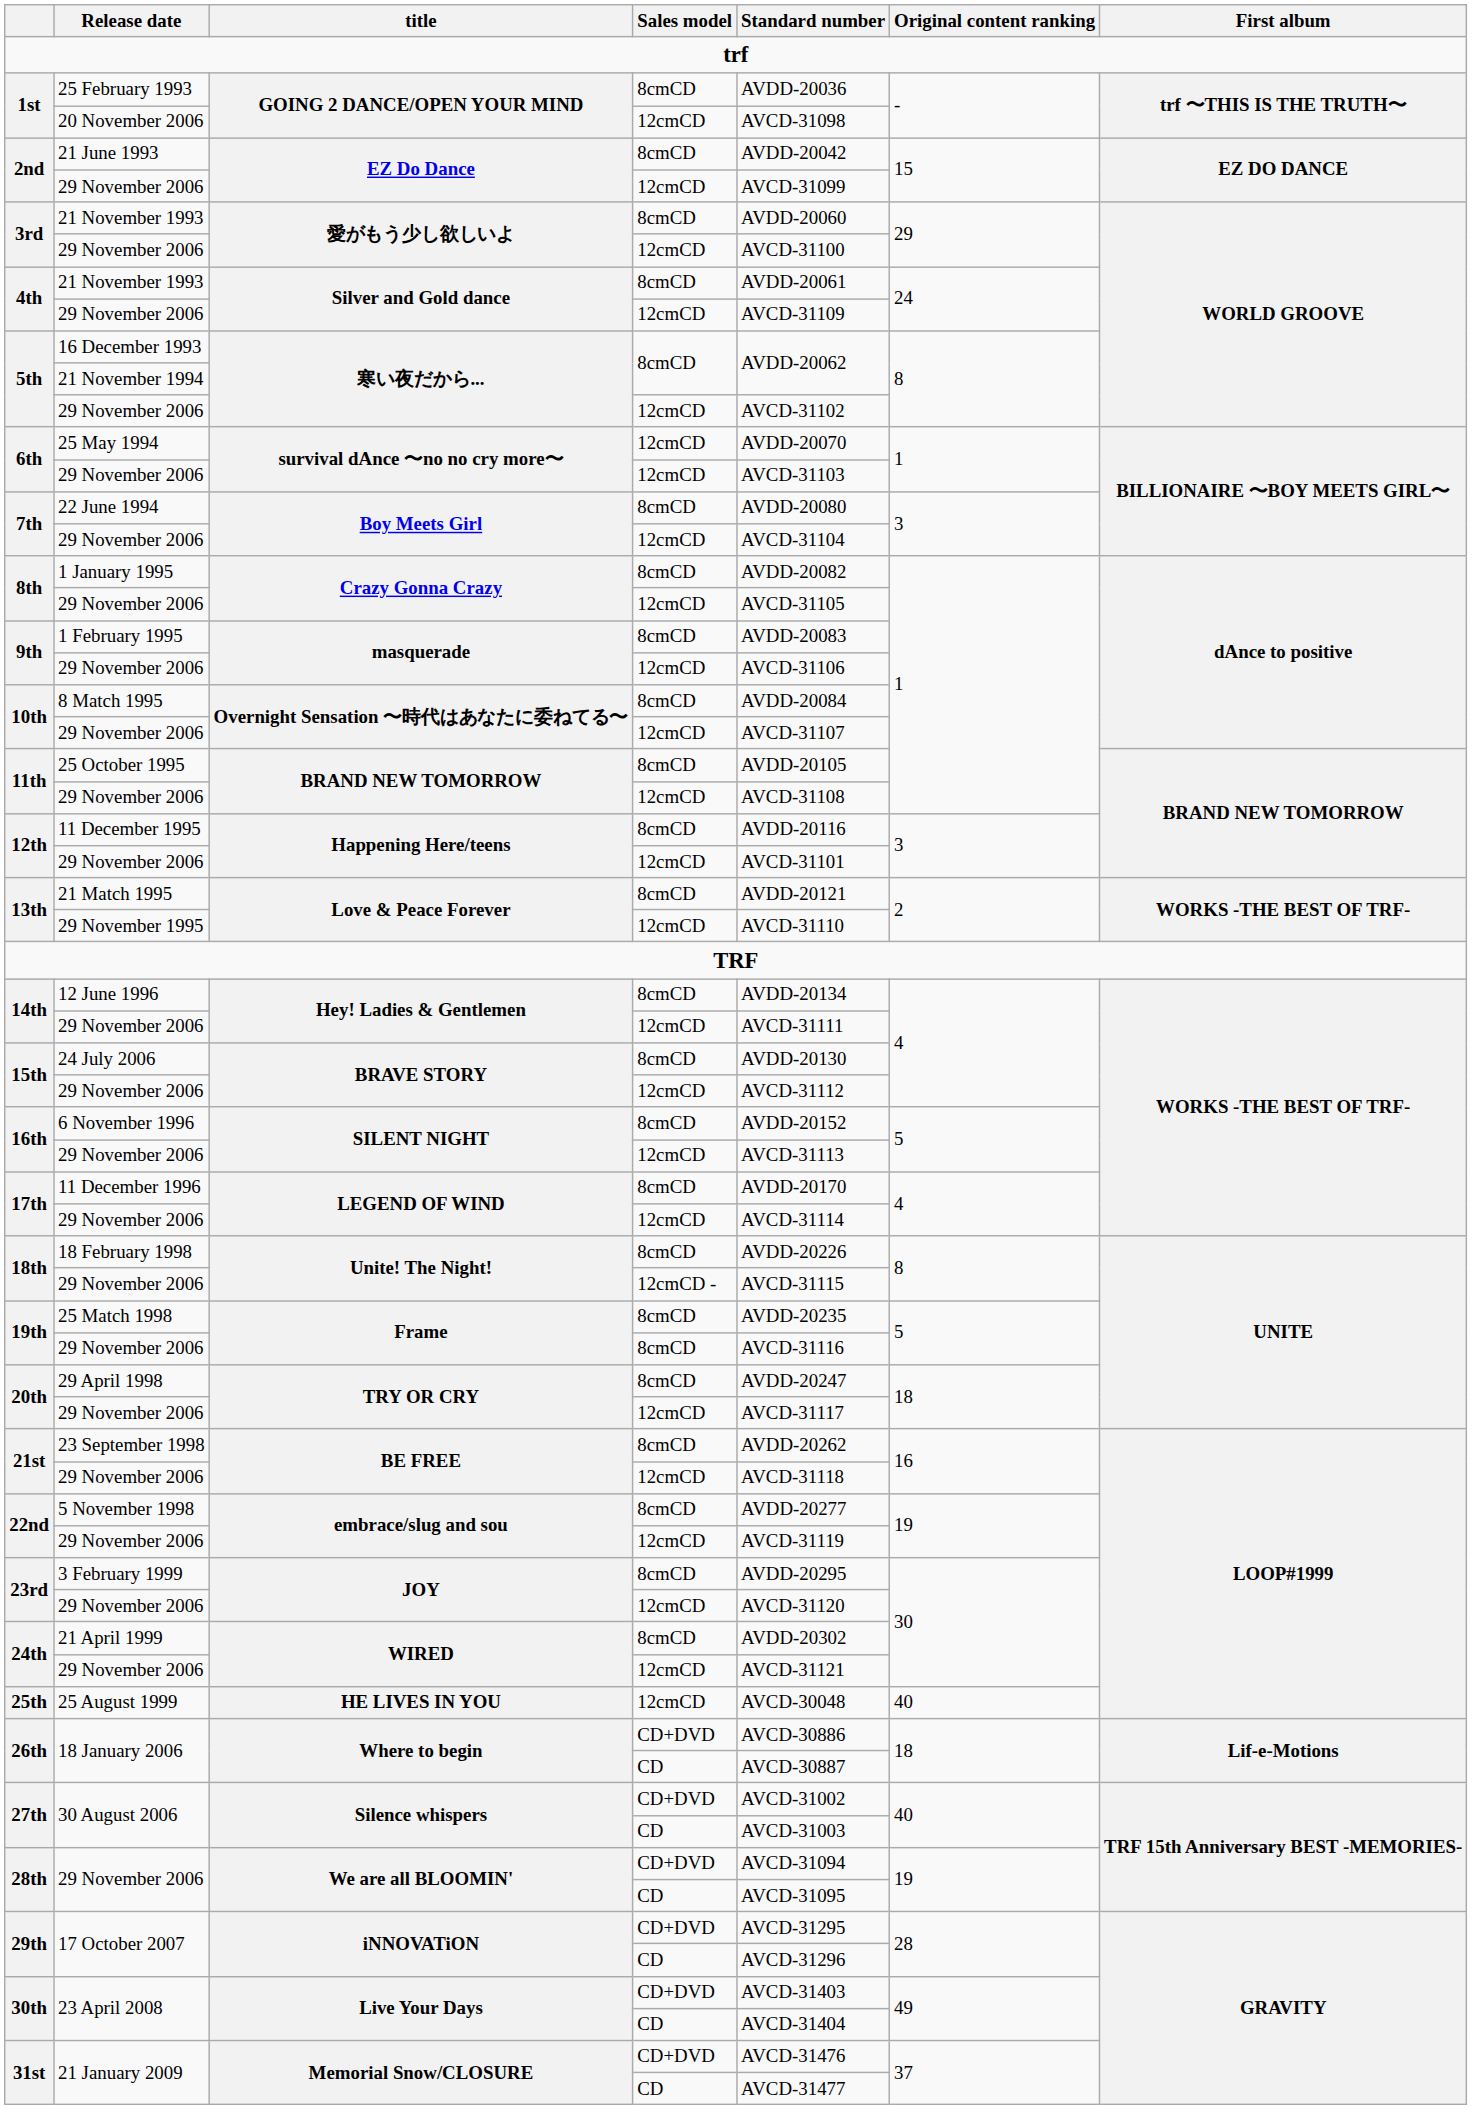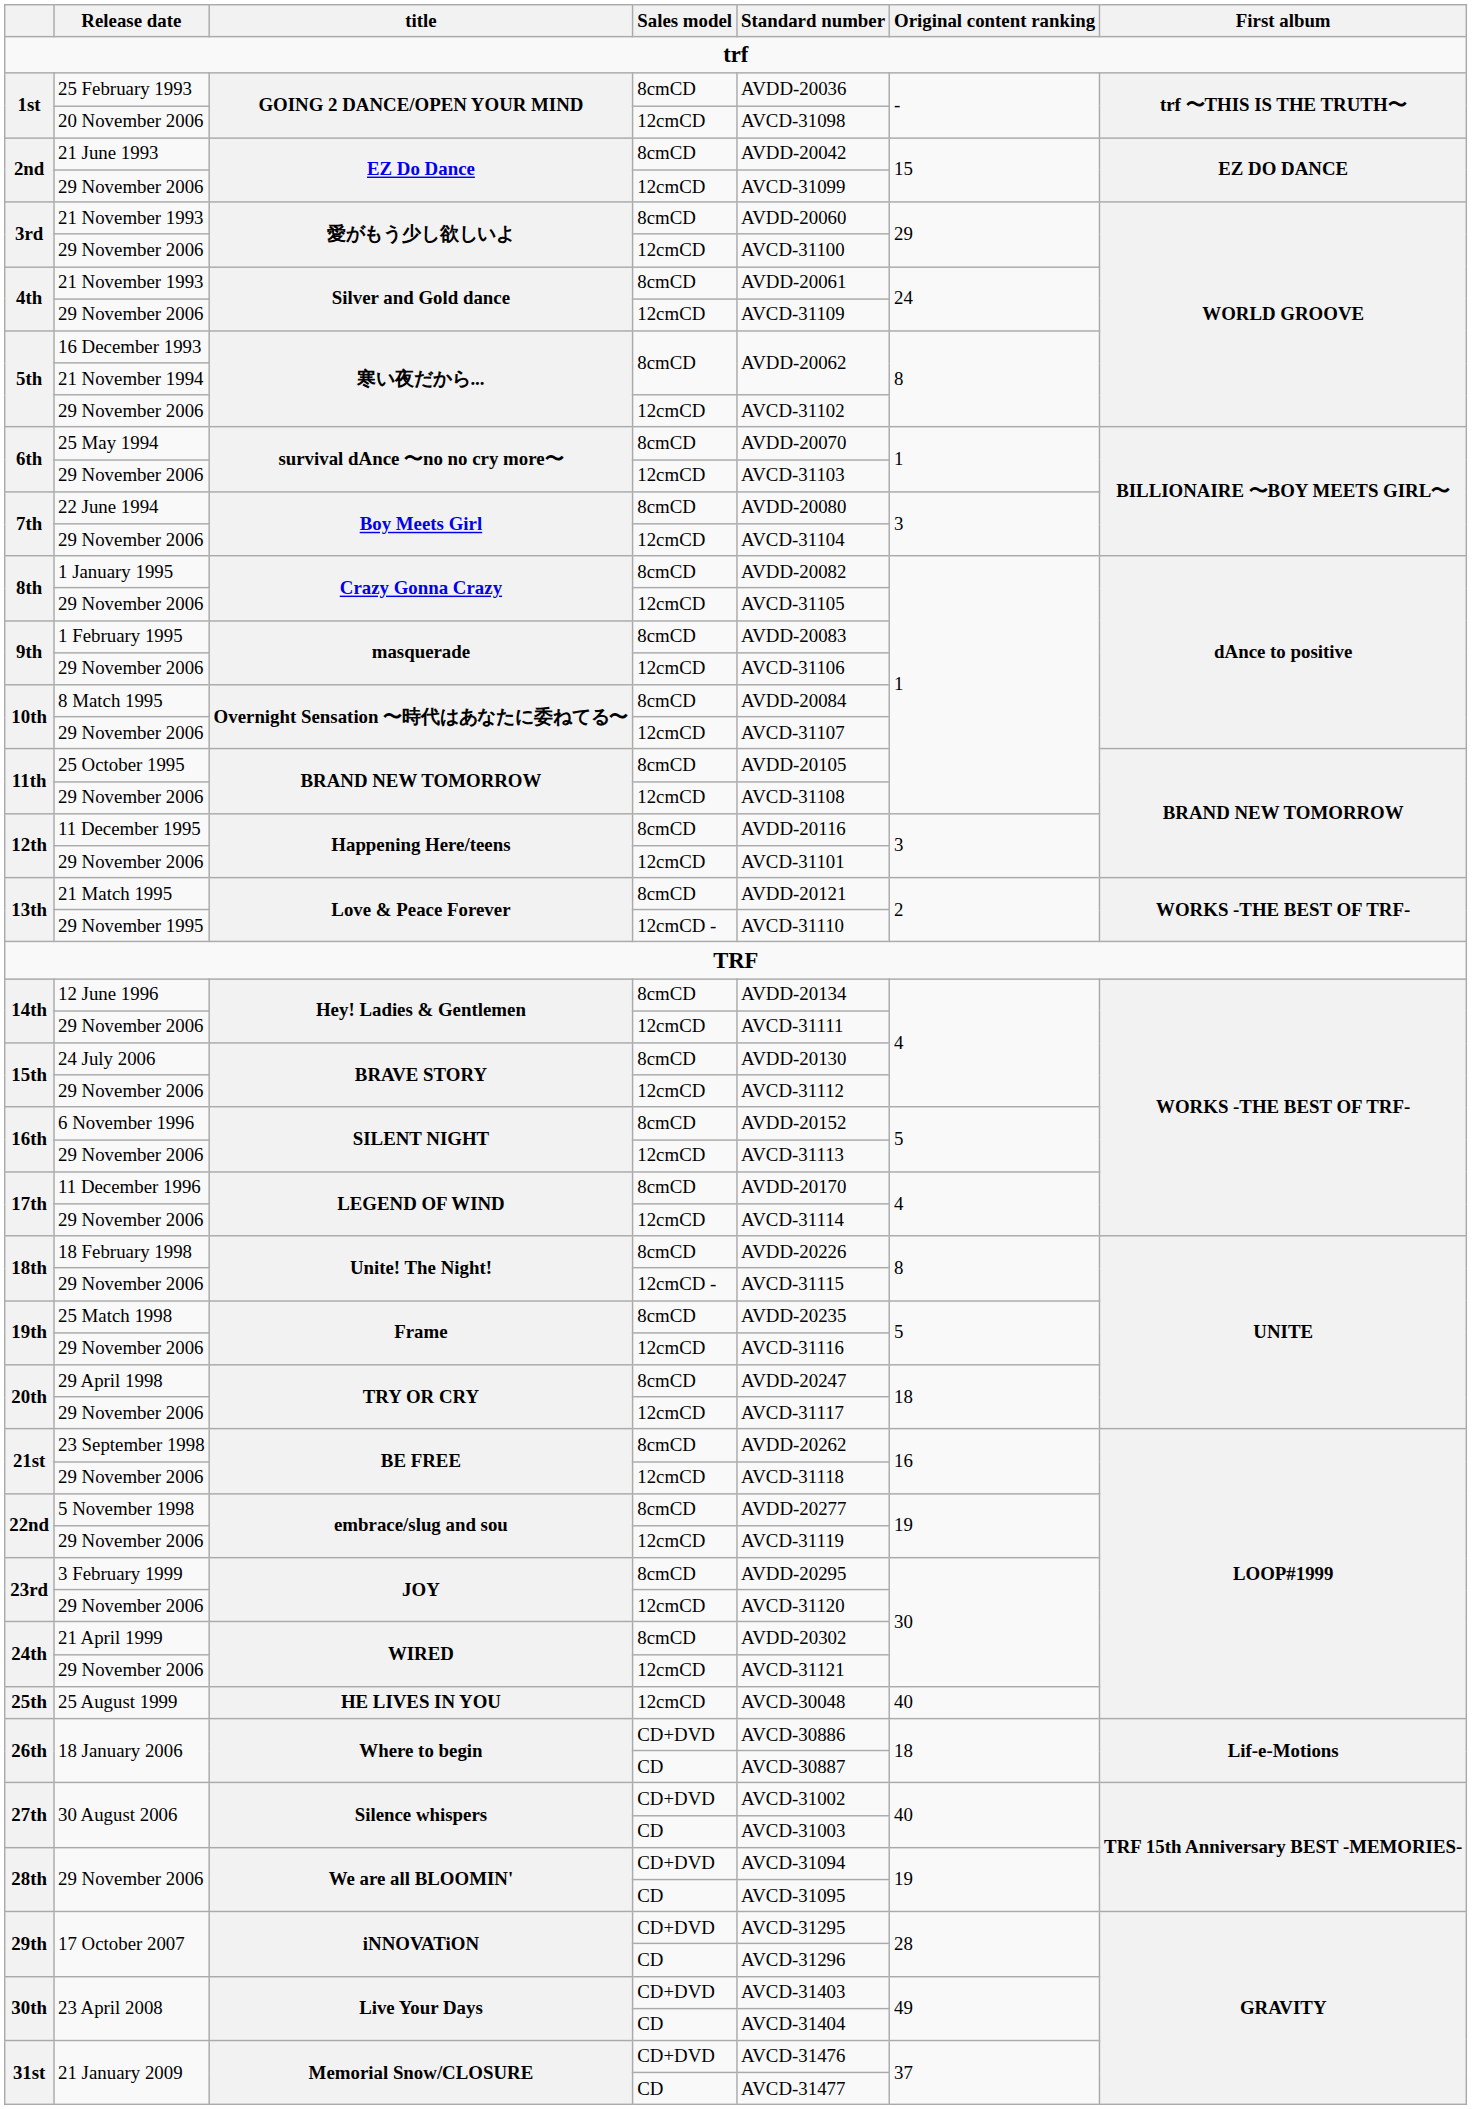25 May 1994 | Sales model: 12cmCD -> 8cmCD
29 November 1995 | Sales model: 12cmCD -> 12cmCD -
19th / 29 November 2006 | Sales model: 8cmCD -> 12cmCD
